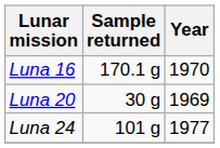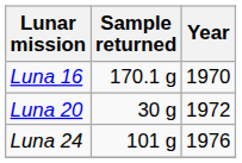Luna 20 | Year: 1969 -> 1972
Luna 24 | Year: 1977 -> 1976
